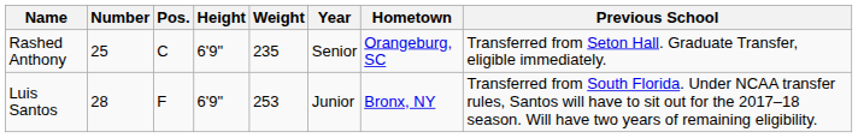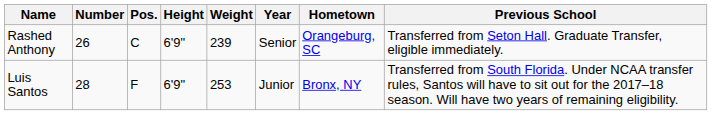Rashed Anthony | Number: 25 -> 26
Rashed Anthony | Weight: 235 -> 239
